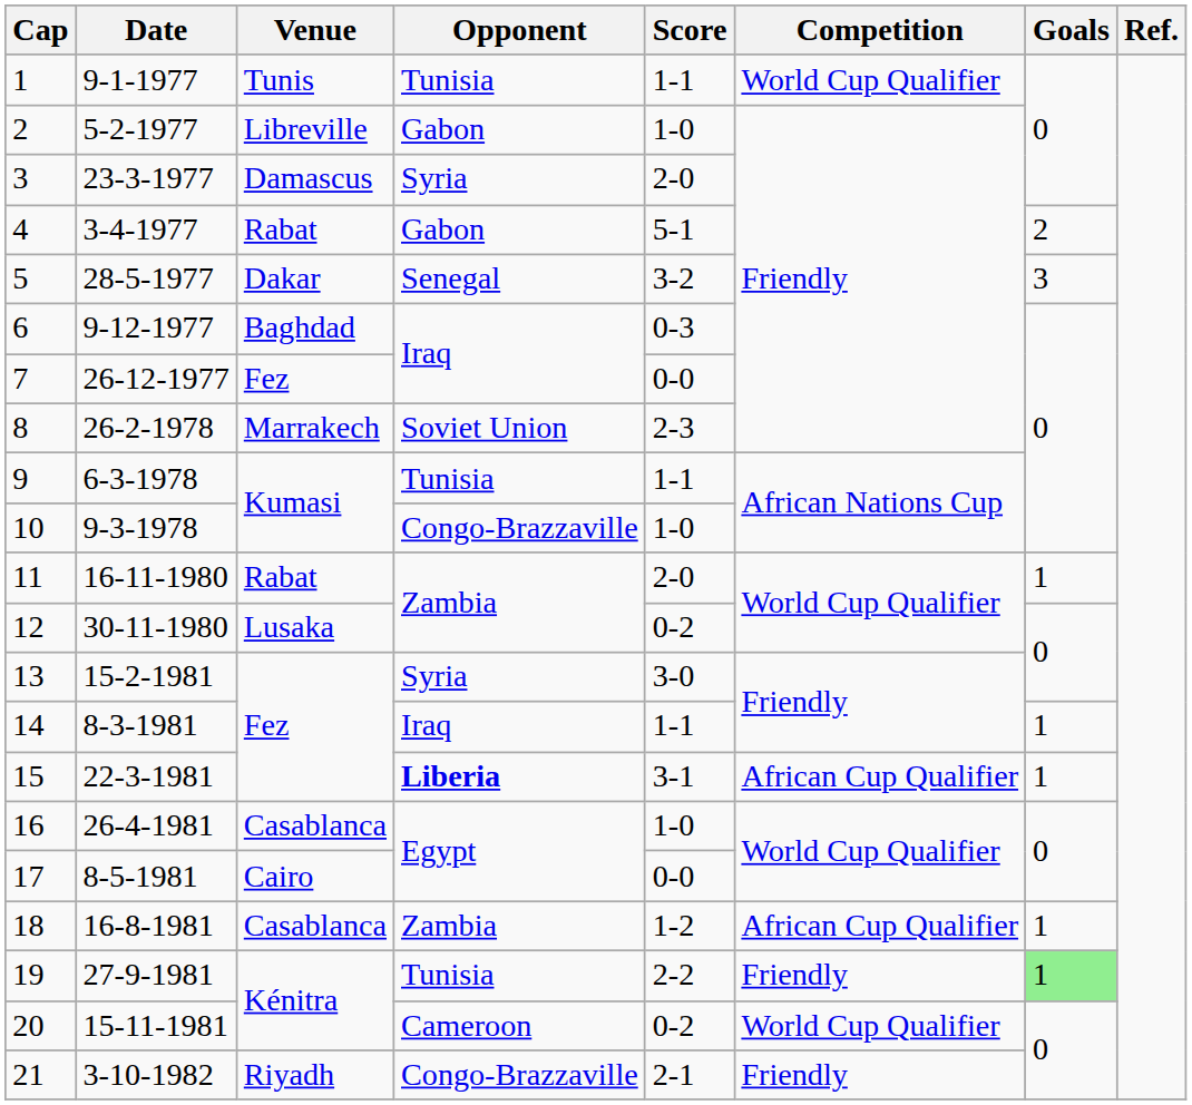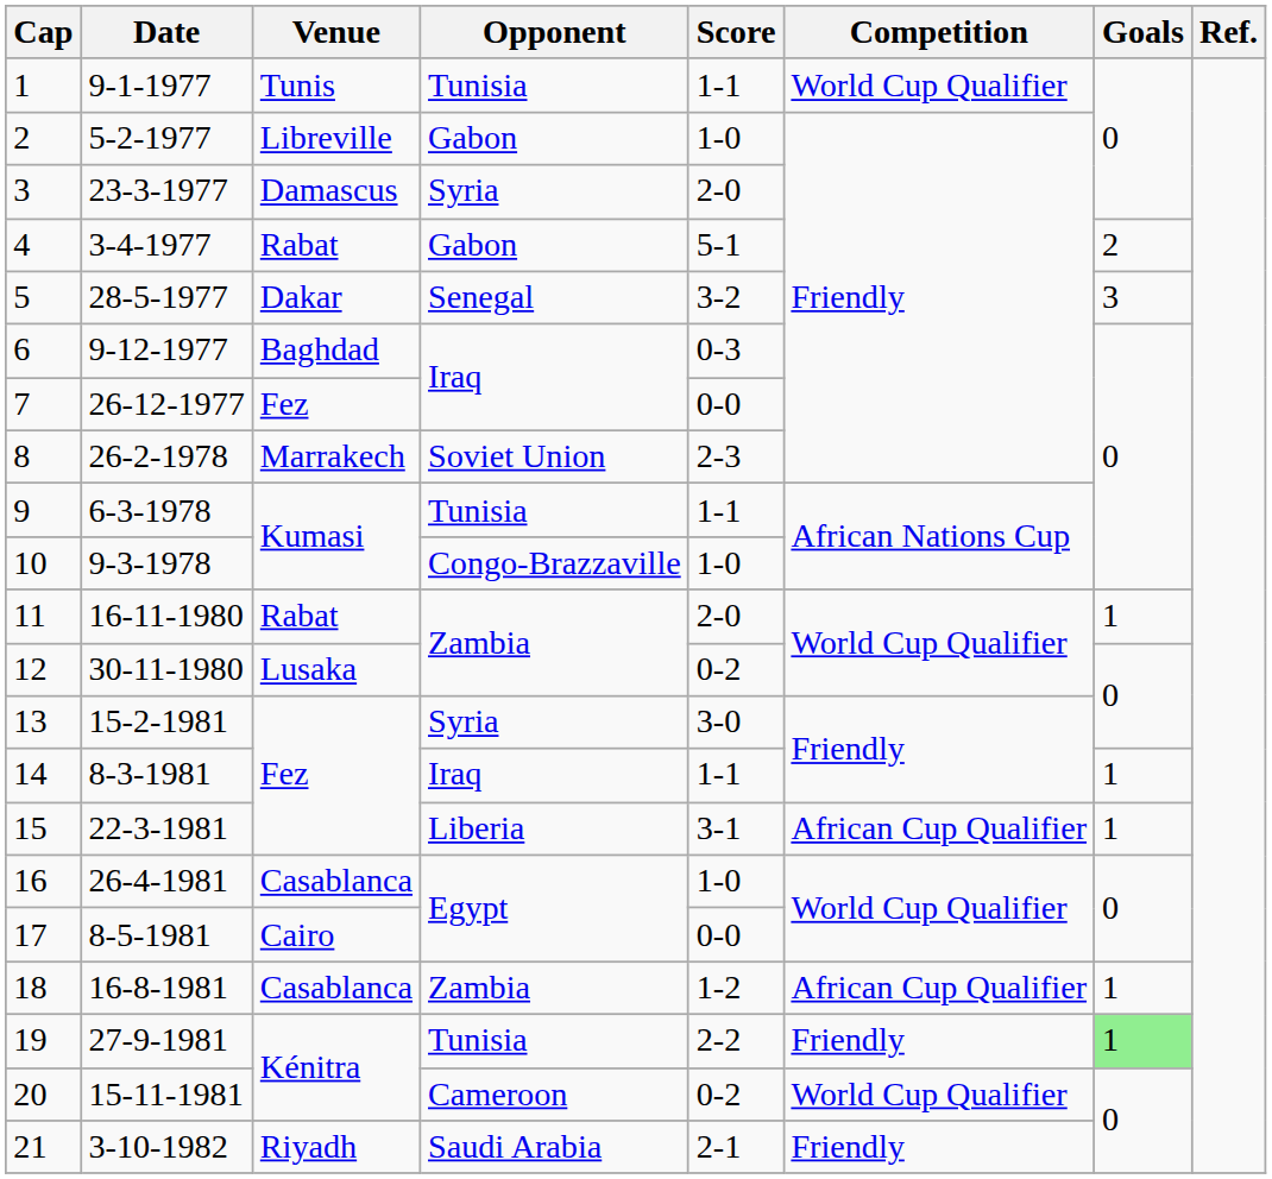15 | Opponent: bold -> normal
21 | Opponent: Congo-Brazzaville -> Saudi Arabia
